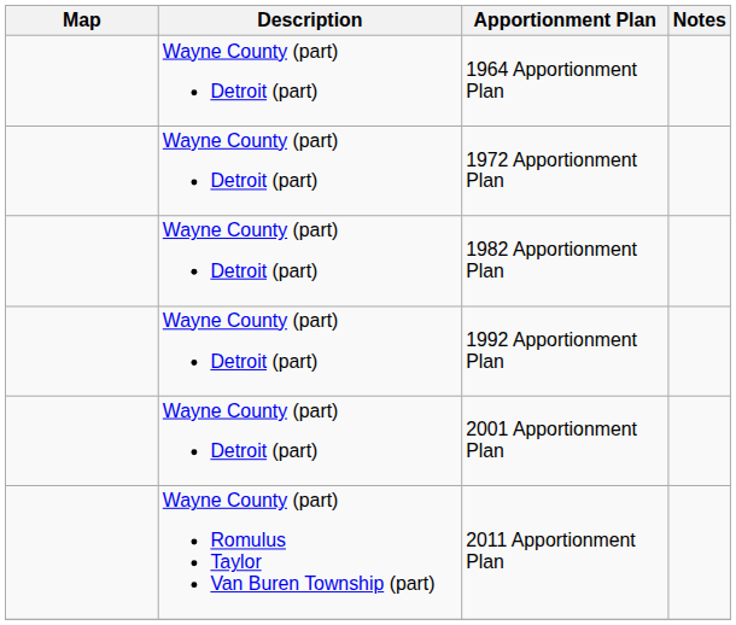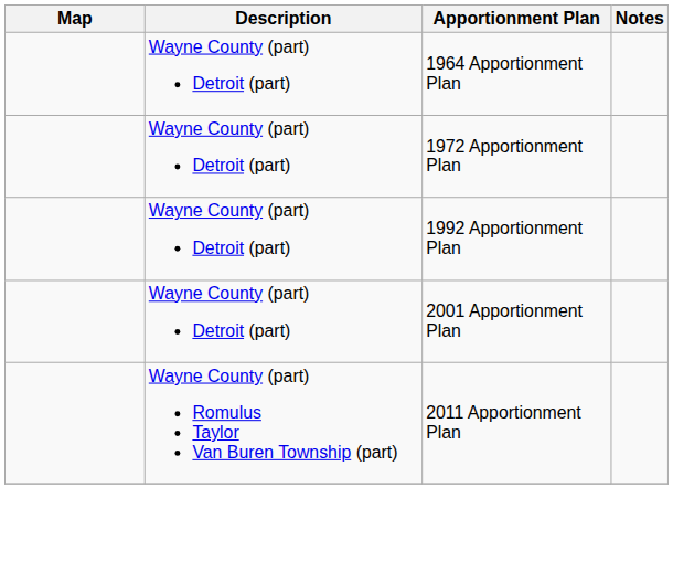- row: Wayne County (part) Detroit (part) | 1982 Apportionment Plan
